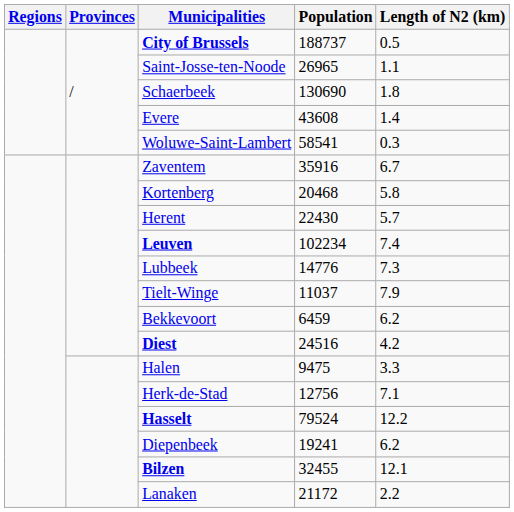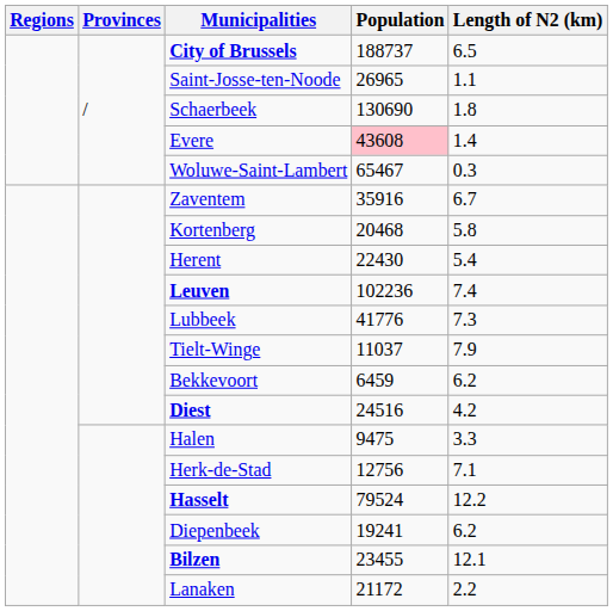City of Brussels | Length of N2 (km): 0.5 -> 6.5
Evere | Population: no background -> pink background
Woluwe-Saint-Lambert | Population: 58541 -> 65467
Herent | Length of N2 (km): 5.7 -> 5.4
Leuven | Population: 102234 -> 102236
Lubbeek | Population: 14776 -> 41776
Bilzen | Population: 32455 -> 23455
